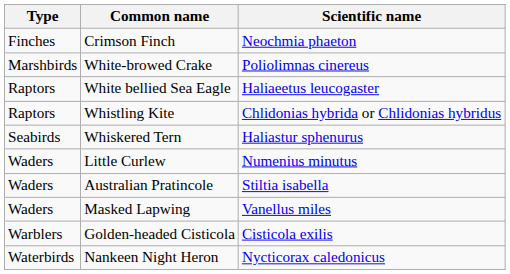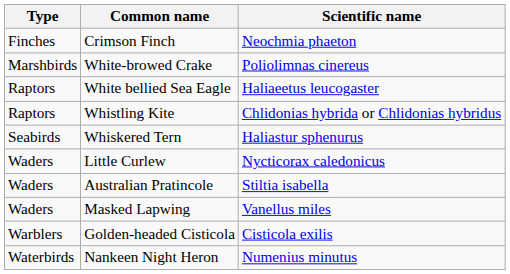Little Curlew | Scientific name: Numenius minutus -> Nycticorax caledonicus
Nankeen Night Heron | Scientific name: Nycticorax caledonicus -> Numenius minutus
